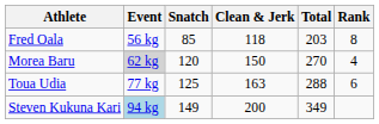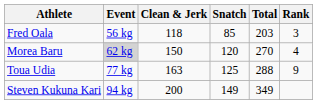columns swapped: Snatch <-> Clean & Jerk
Fred Oala | Rank: 8 -> 3
Toua Udia | Rank: 6 -> 9
Steven Kukuna Kari | Event: lightblue background -> no background
